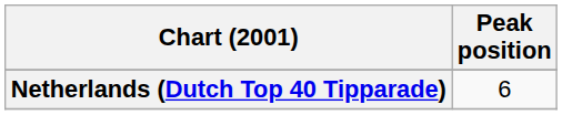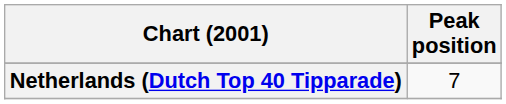Netherlands (Dutch Top 40 Tipparade) | Peak position: 6 -> 7
